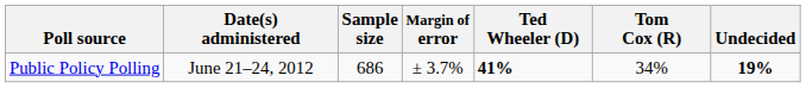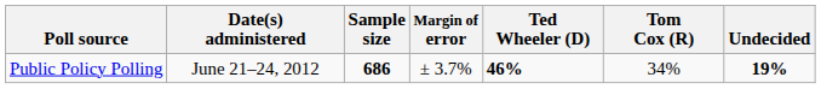Public Policy Polling | Sample size: normal -> bold
Public Policy Polling | Ted Wheeler (D): 41% -> 46%
